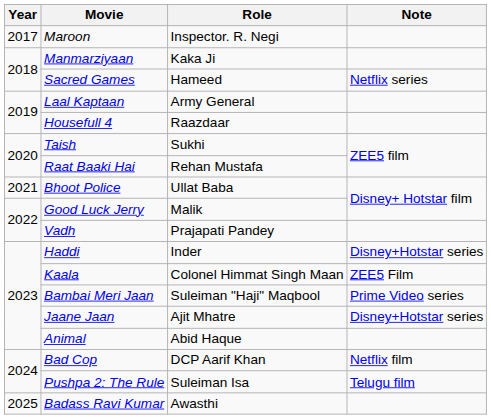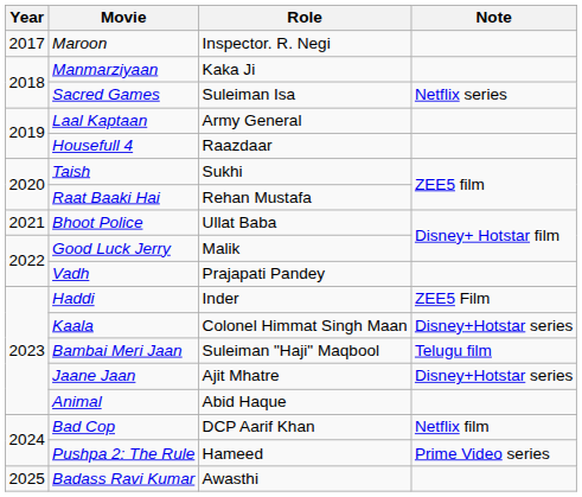Sacred Games | Role: Hameed -> Suleiman Isa
Haddi | Note: Disney+Hotstar series -> ZEE5 Film
Kaala | Note: ZEE5 Film -> Disney+Hotstar series
Bambai Meri Jaan | Note: Prime Video series -> Telugu film
Pushpa 2: The Rule | Role: Suleiman Isa -> Hameed
Pushpa 2: The Rule | Note: Telugu film -> Prime Video series
